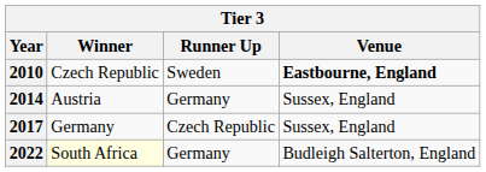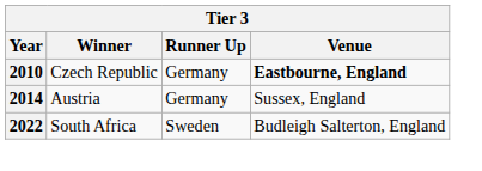2010 | Runner Up: Sweden -> Germany
- row: 2017 | Germany | Czech Republic | Sussex, England
2022 | Winner: lightyellow background -> no background
2022 | Runner Up: Germany -> Sweden
